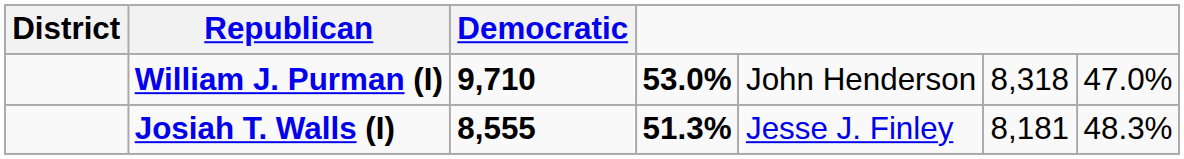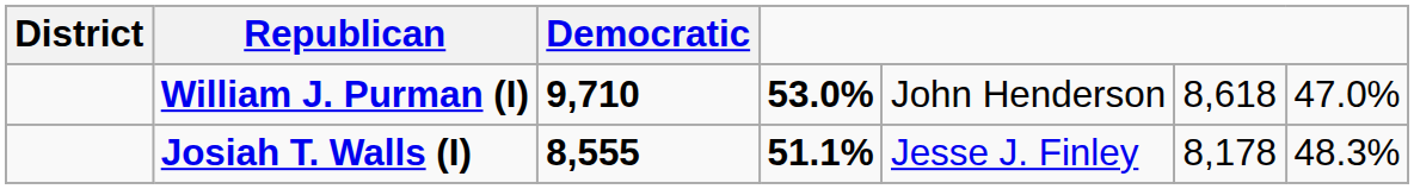William J. Purman (I) | column 6: 8,318 -> 8,618
Josiah T. Walls (I) | column 4: 51.3% -> 51.1%
Josiah T. Walls (I) | column 6: 8,181 -> 8,178
